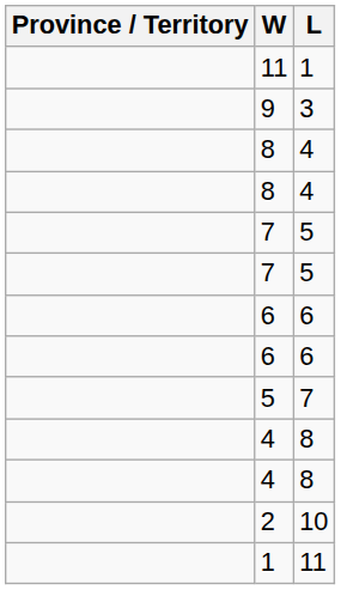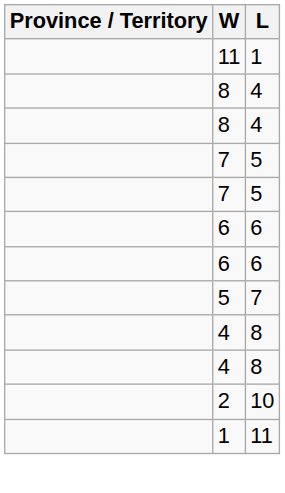- row: 9 | 3
